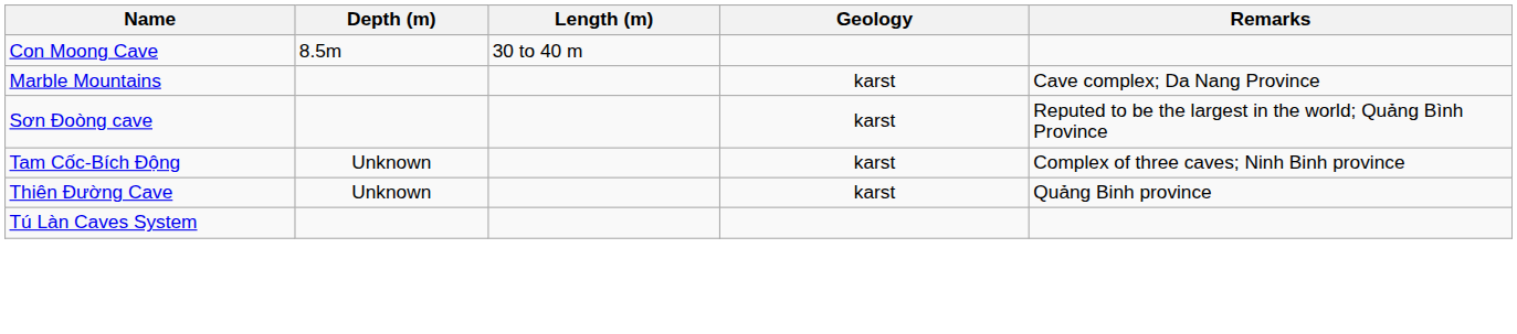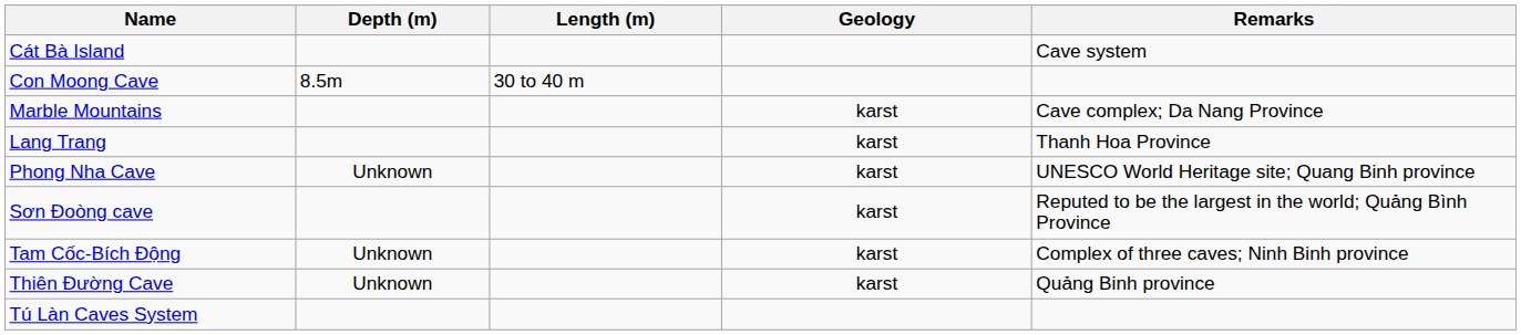+ row: Cát Bà Island | Cave system
+ row: Lang Trang | karst | Thanh Hoa Province
+ row: Phong Nha Cave | Unknown | karst | UNESCO World Heritage site; Quang Binh province
